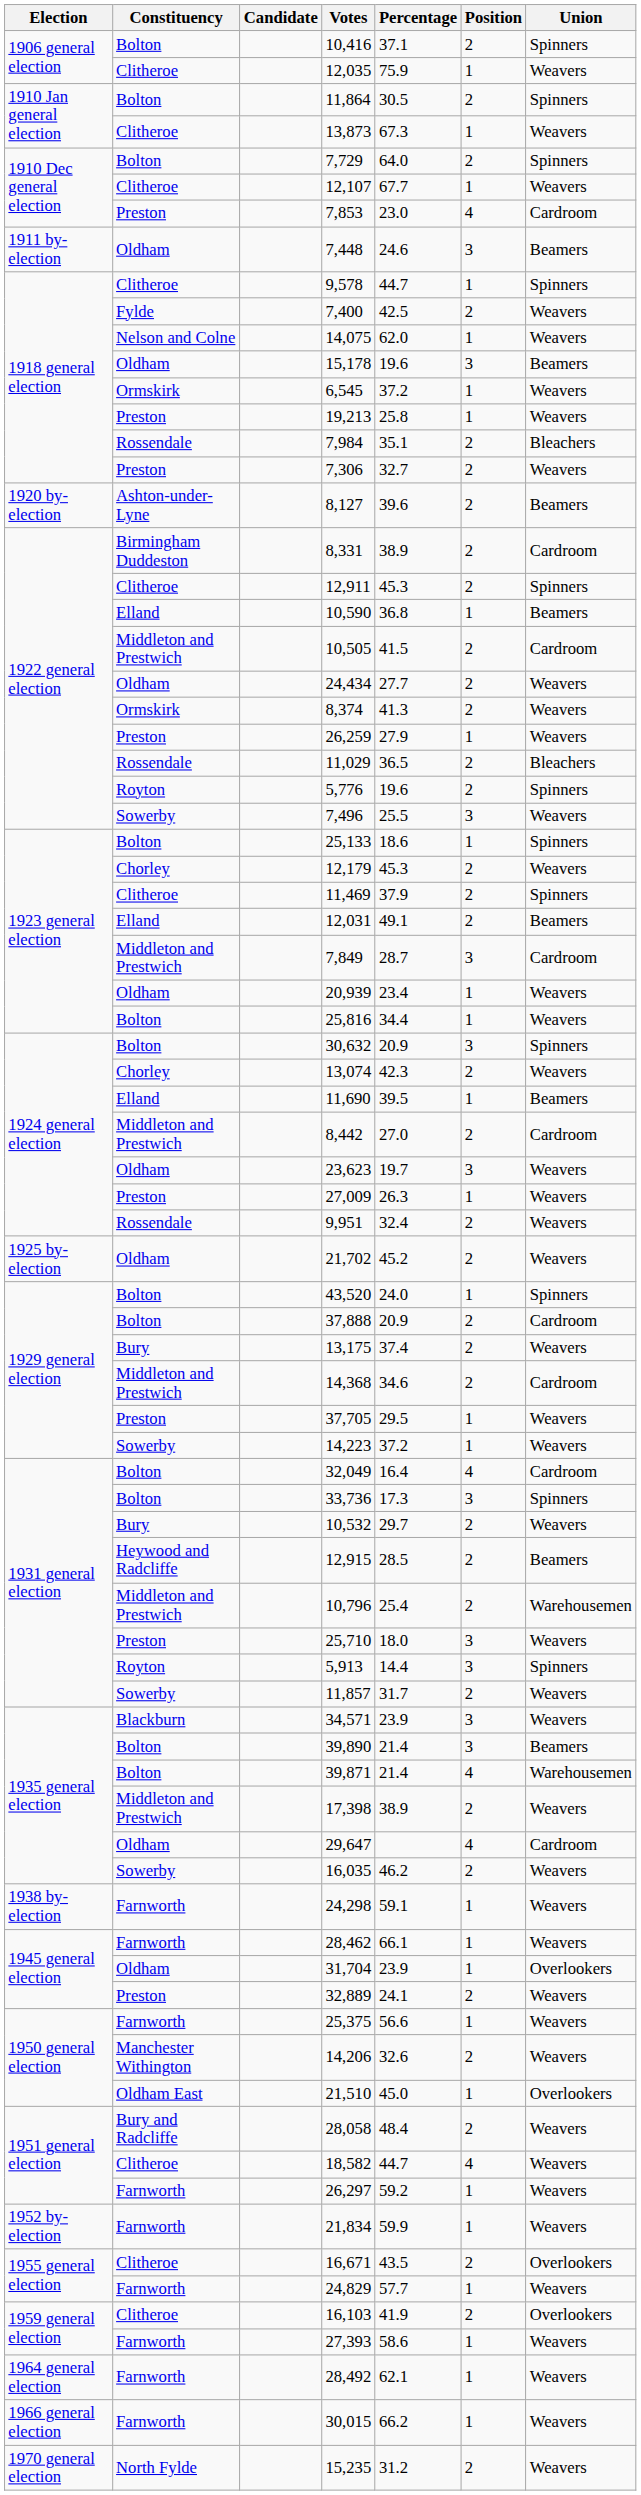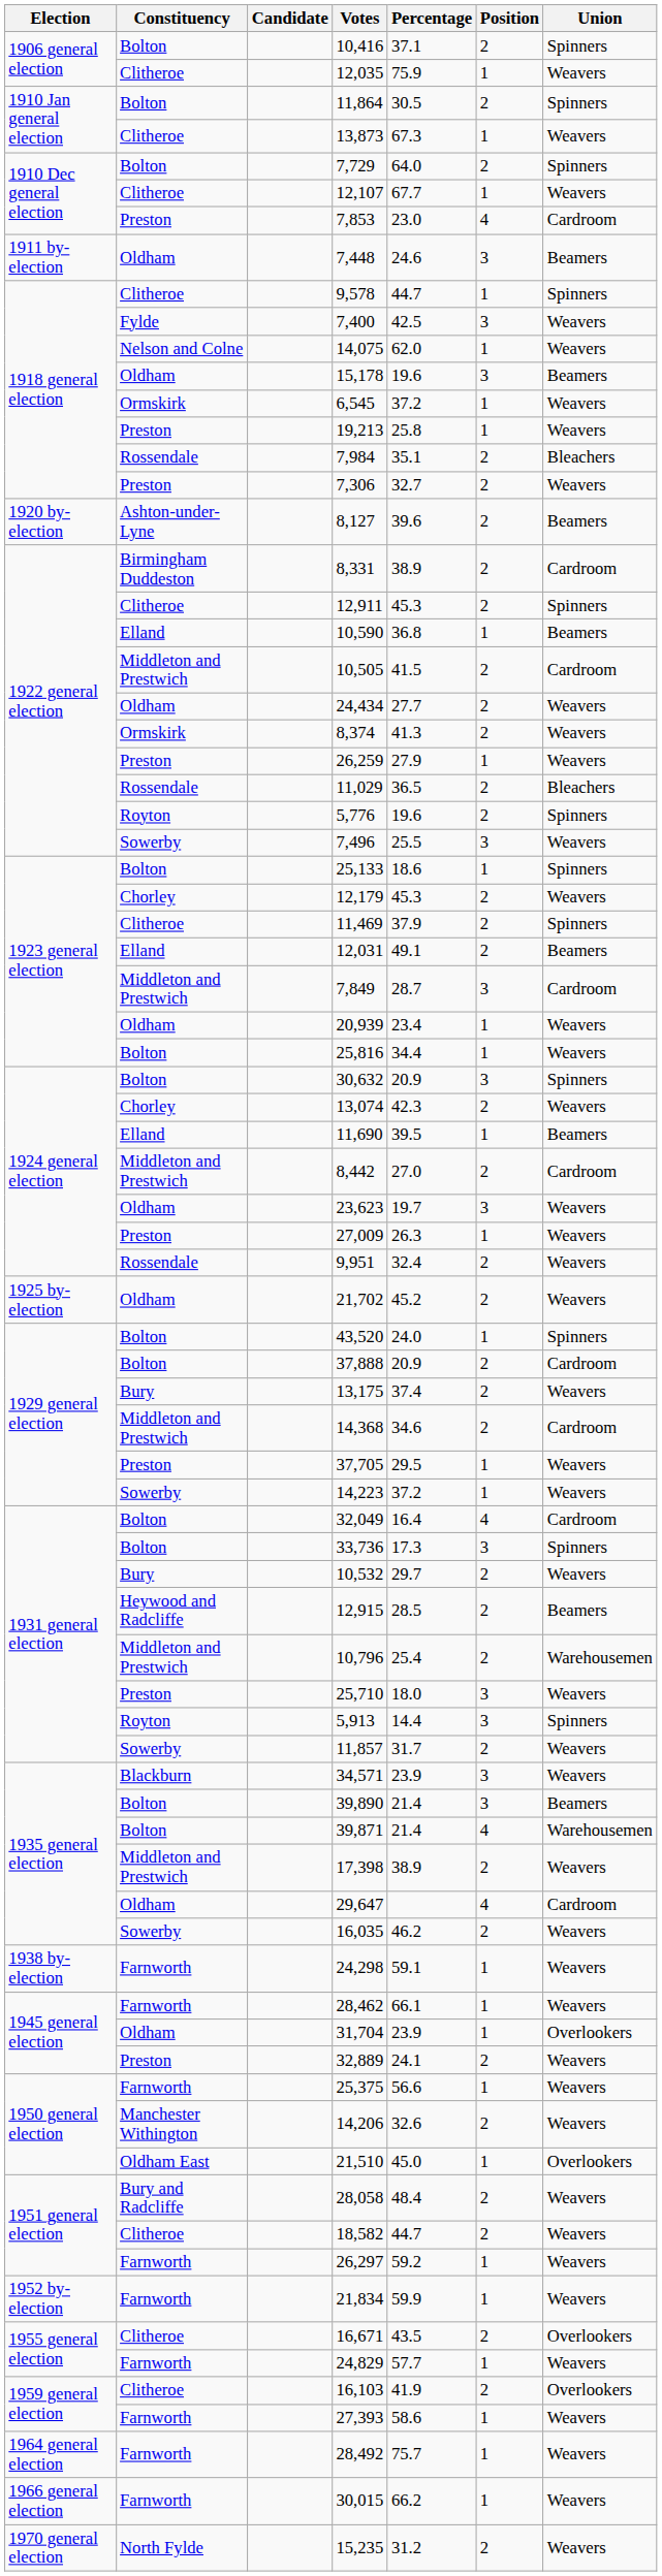7,400 | Position: 2 -> 3
18,582 | Position: 4 -> 2
28,492 | Percentage: 62.1 -> 75.7
